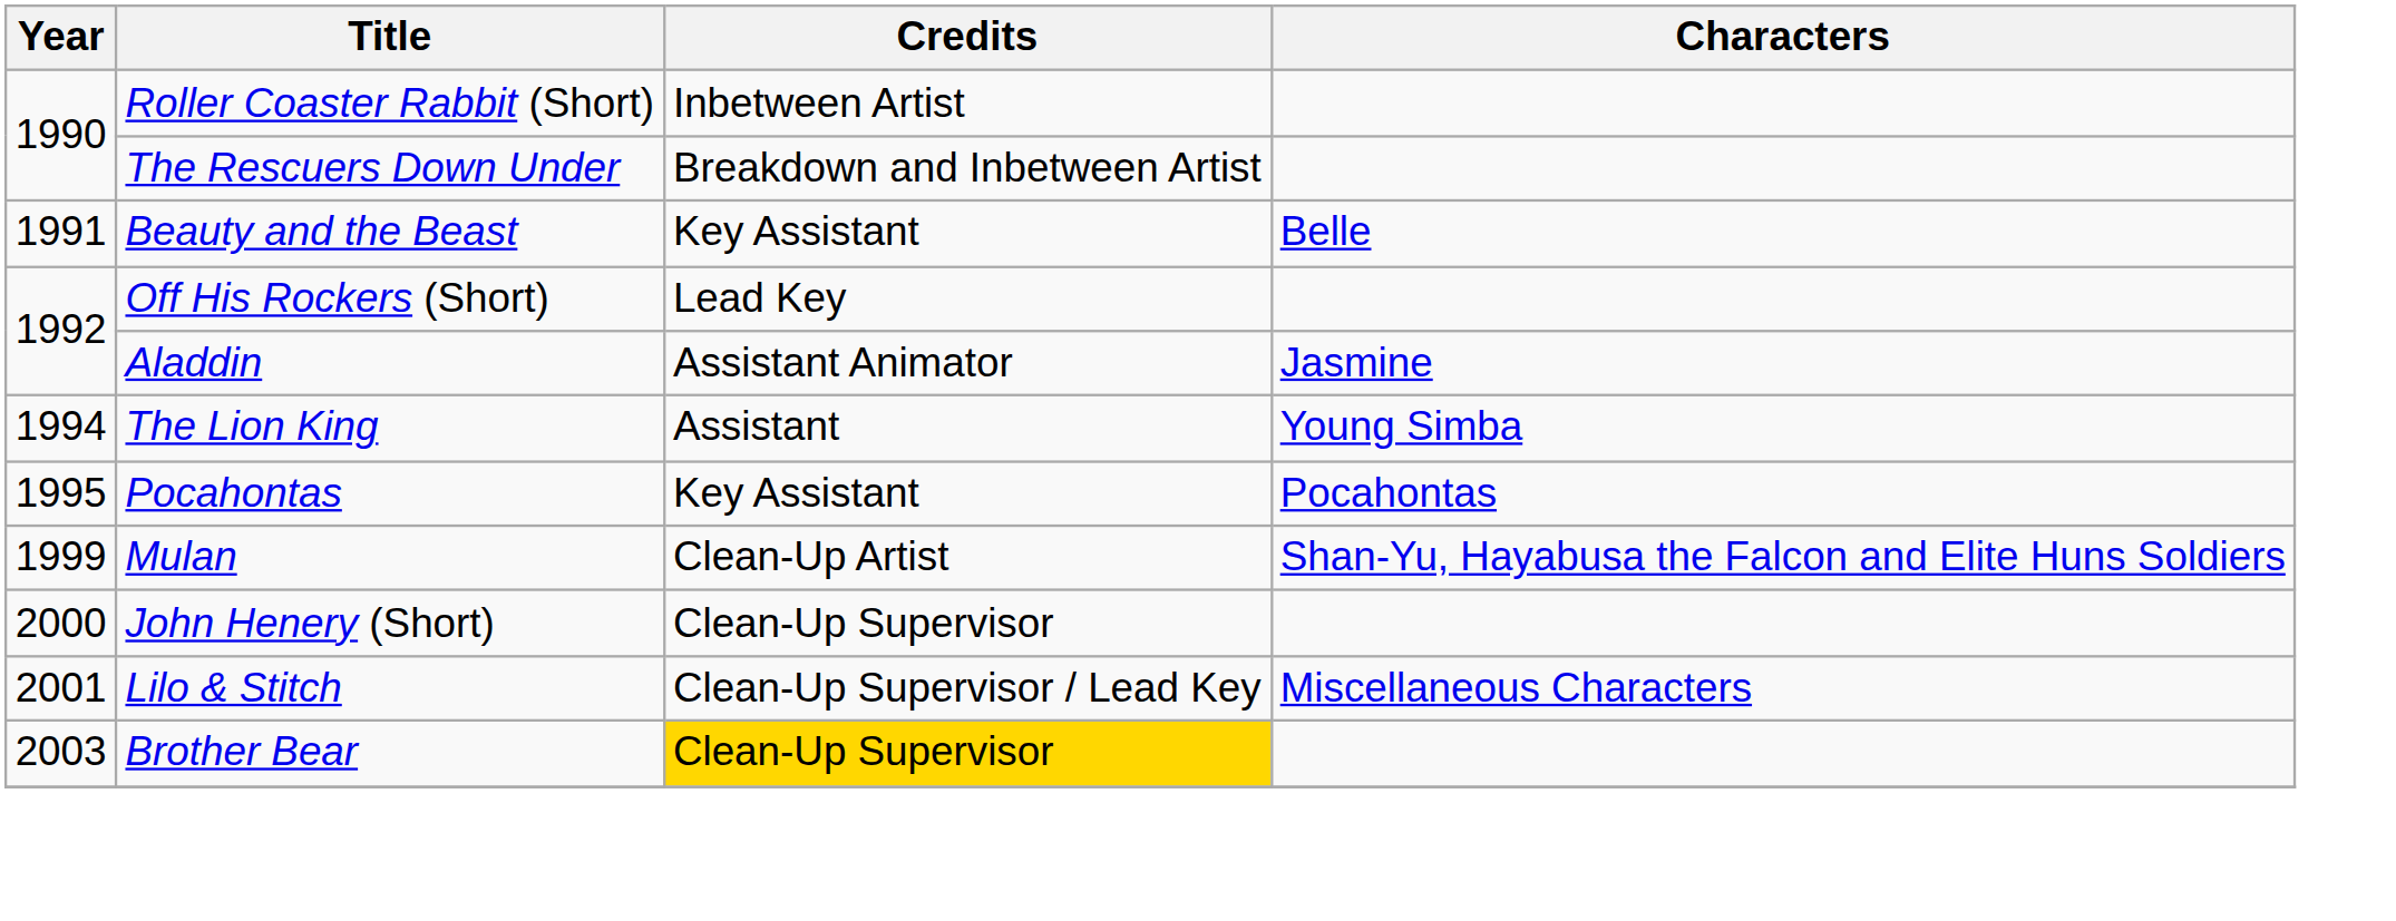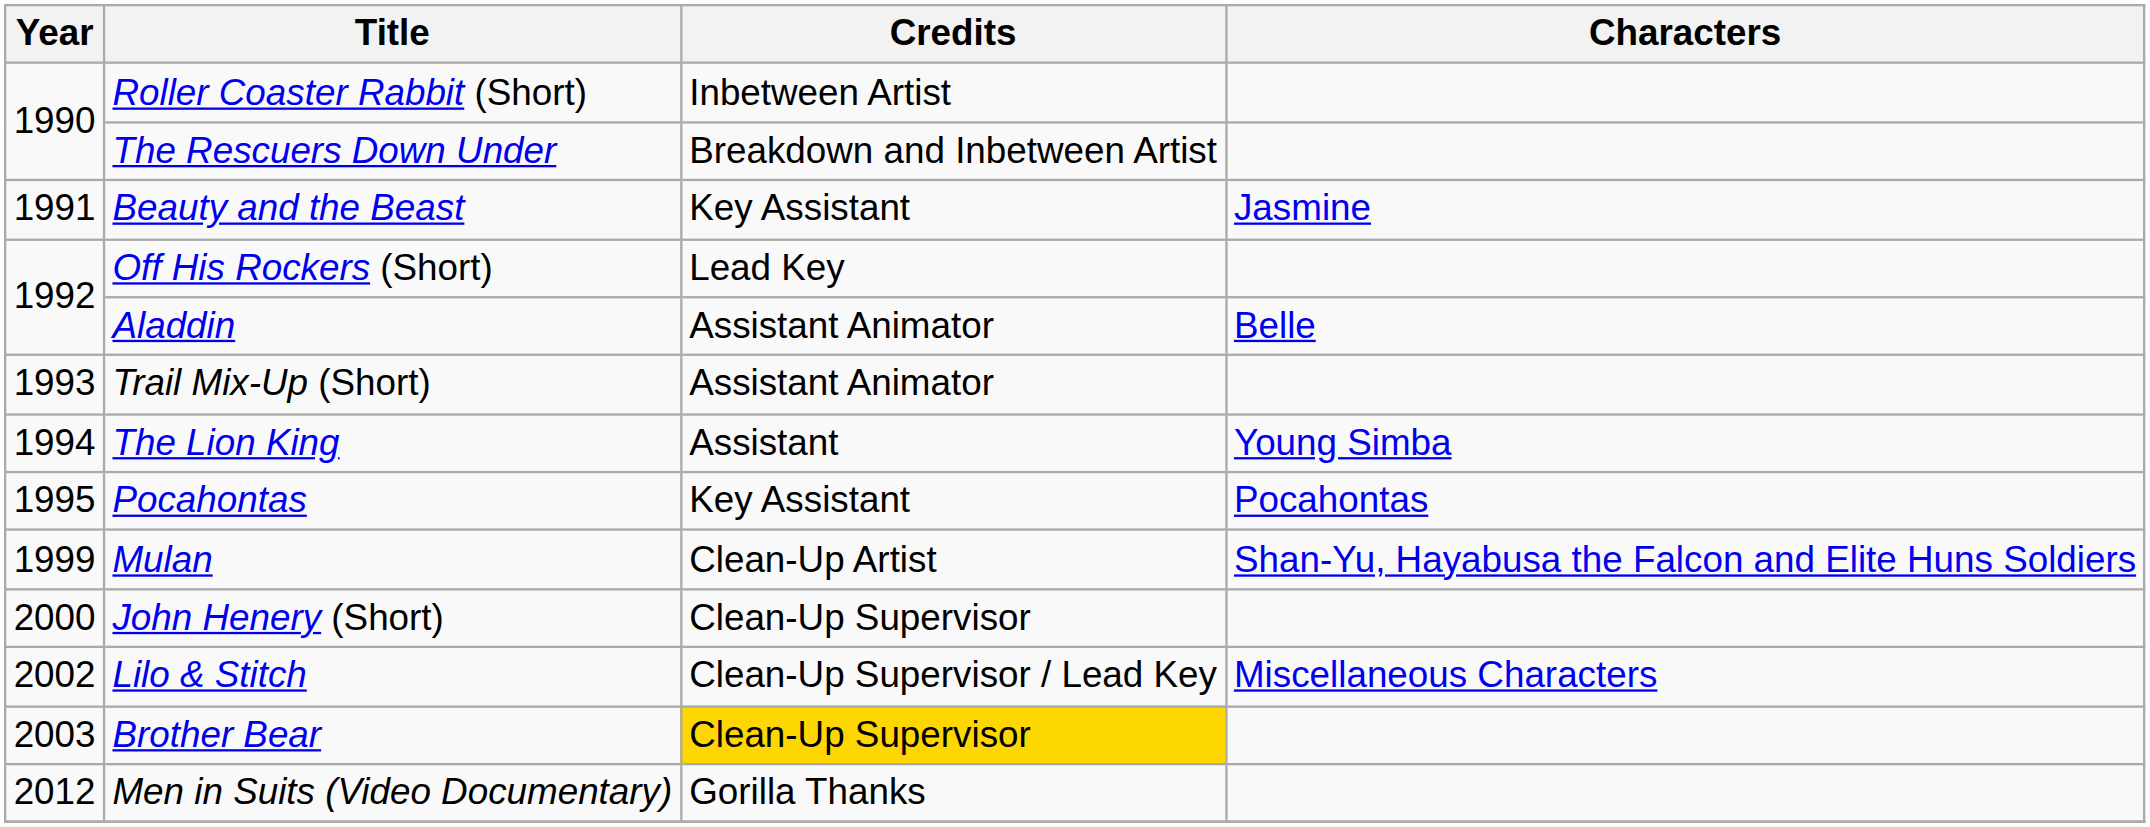Beauty and the Beast | Characters: Belle -> Jasmine
Aladdin | Characters: Jasmine -> Belle
+ row: 1993 | Trail Mix-Up (Short) | Assistant Animator
Lilo & Stitch | Year: 2001 -> 2002
+ row: 2012 | Men in Suits (Video Documentary) | Gorilla Thanks
